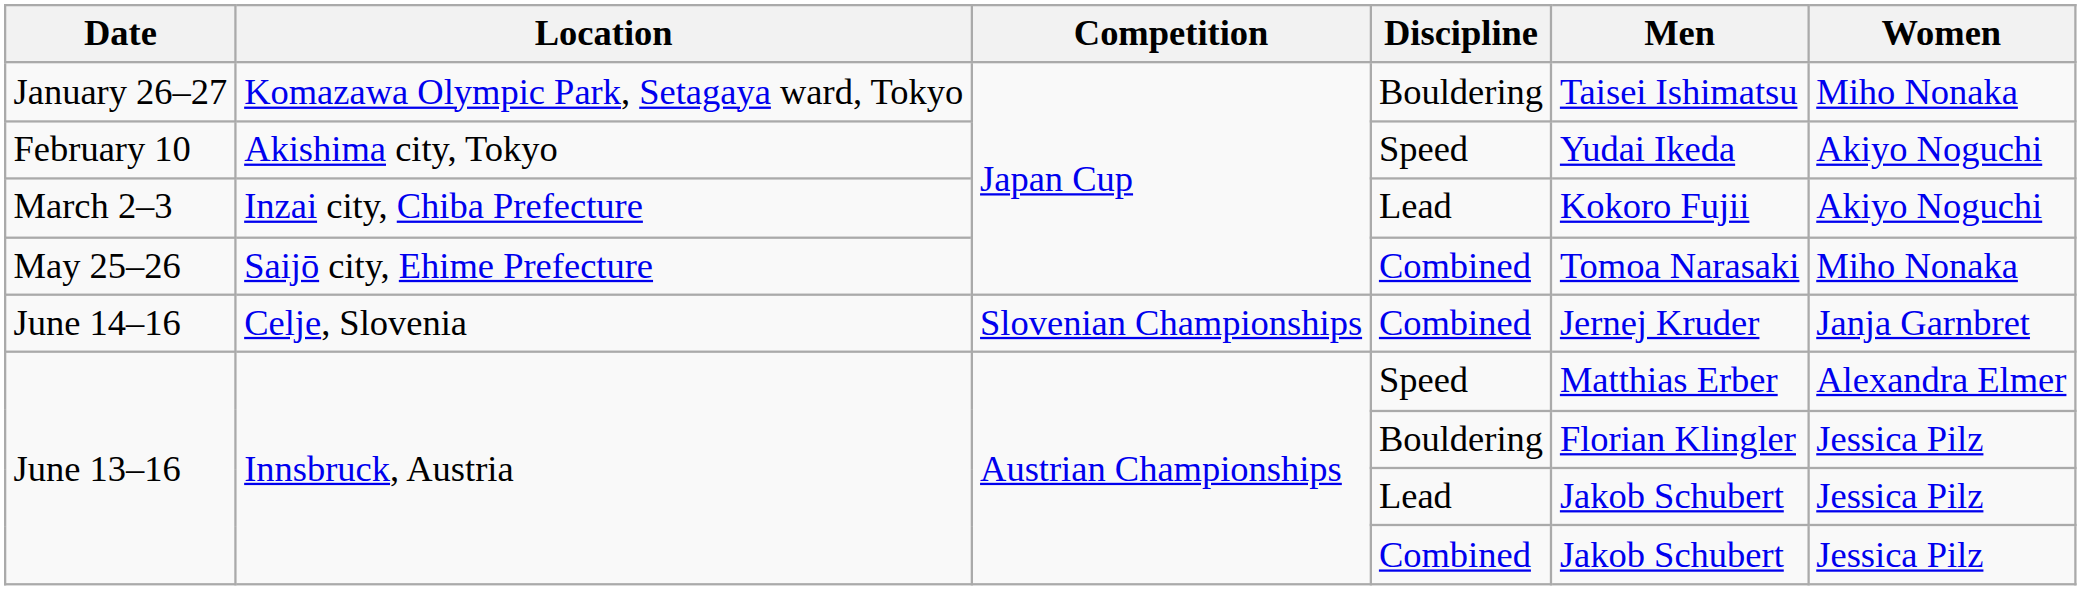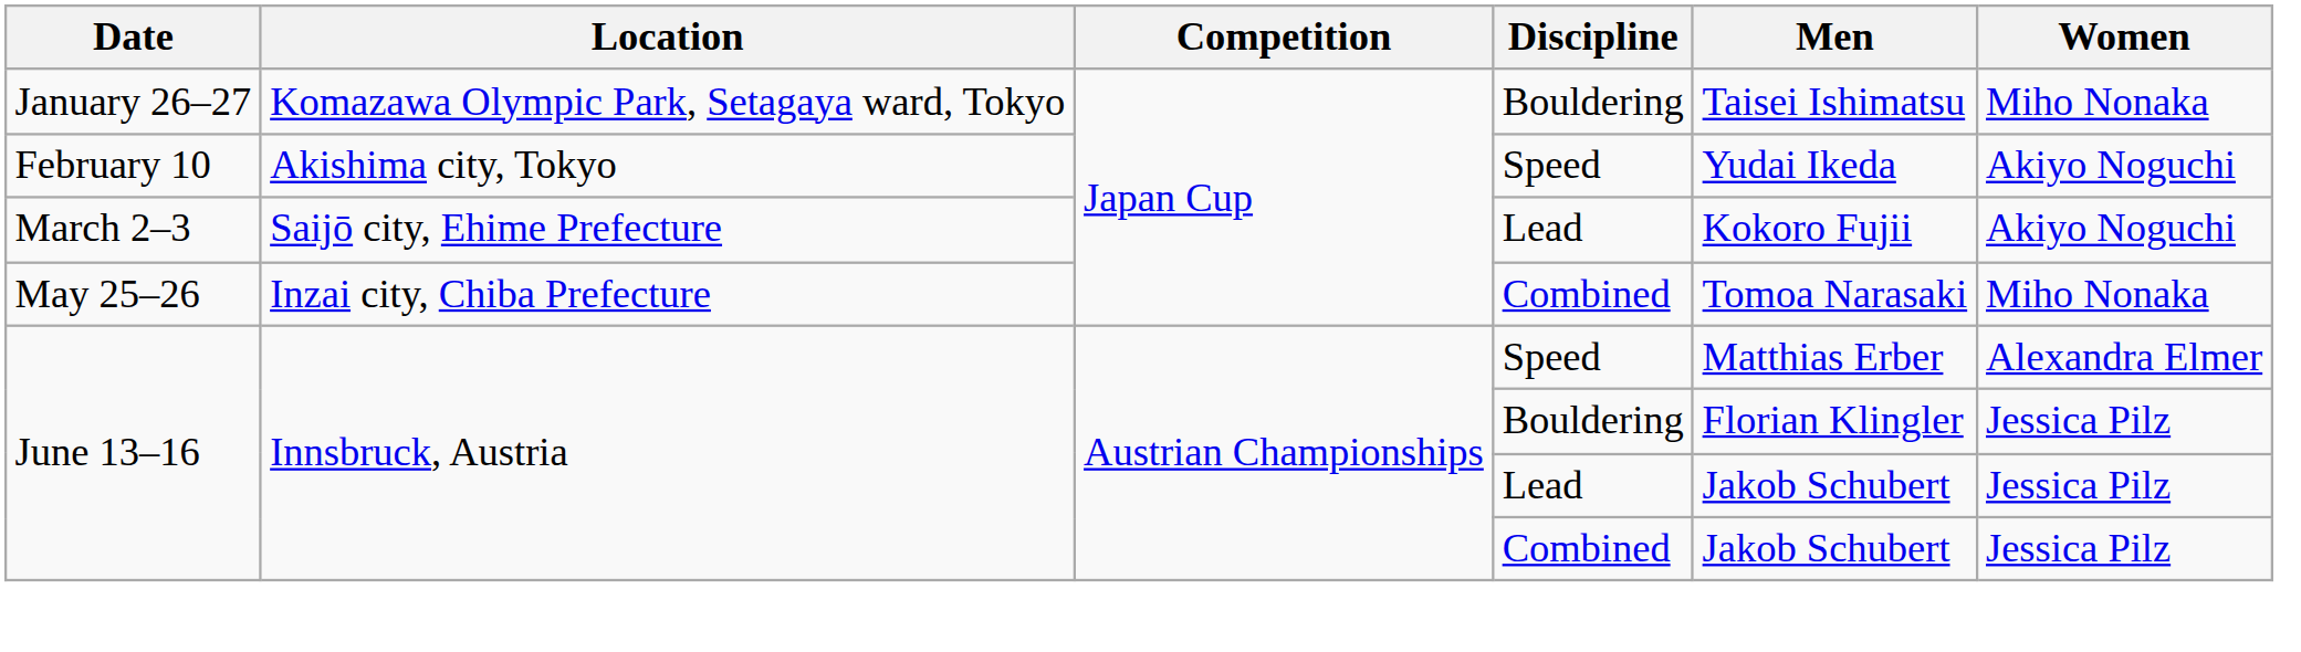March 2–3 | Location: Inzai city, Chiba Prefecture -> Saijō city, Ehime Prefecture
May 25–26 | Location: Saijō city, Ehime Prefecture -> Inzai city, Chiba Prefecture
- row: June 14–16 | Celje, Slovenia | Slovenian Championships | Combined | Jernej Kruder | Janja Garnbret
